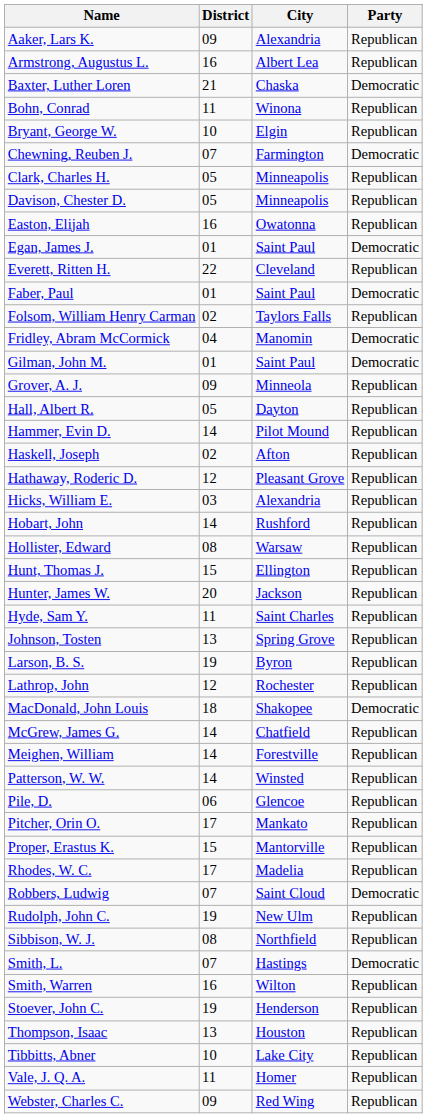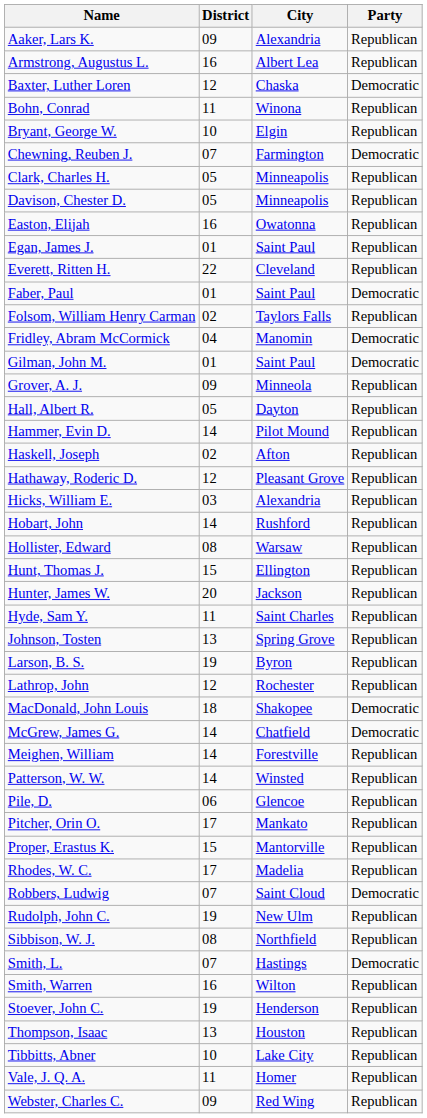Baxter, Luther Loren | District: 21 -> 12
Egan, James J. | Party: Democratic -> Republican
McGrew, James G. | Party: Republican -> Democratic
